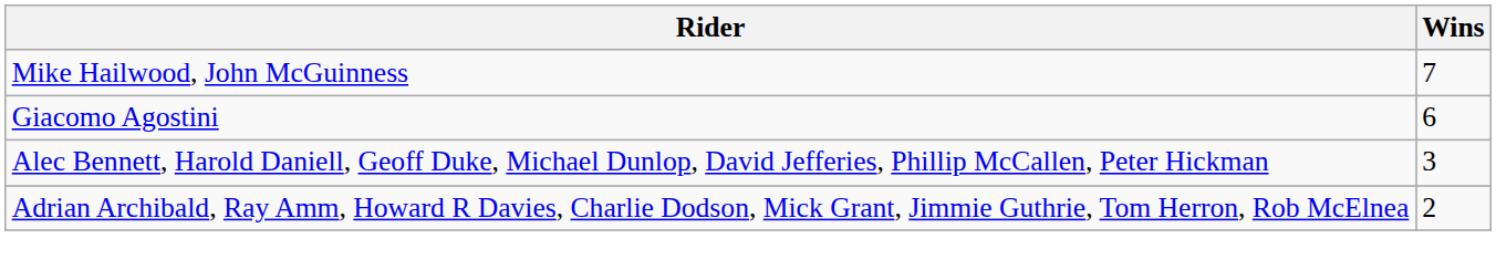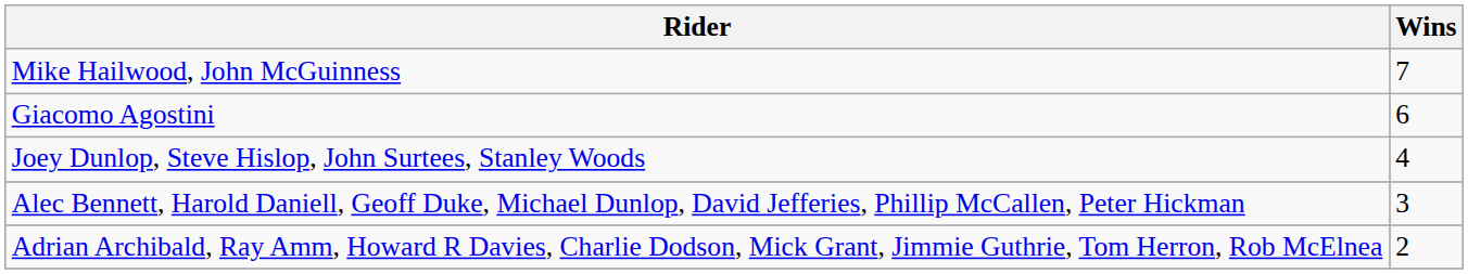+ row: Joey Dunlop, Steve Hislop, John Surtees, Stanley Woods | 4
